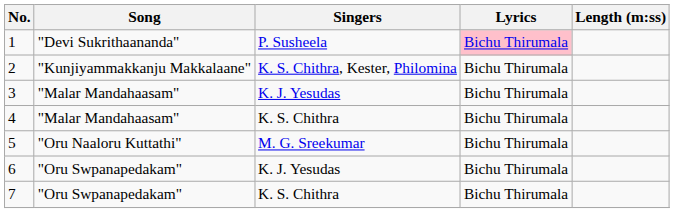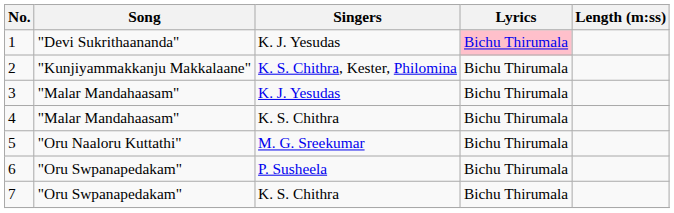1 | Singers: P. Susheela -> K. J. Yesudas
6 | Singers: K. J. Yesudas -> P. Susheela
